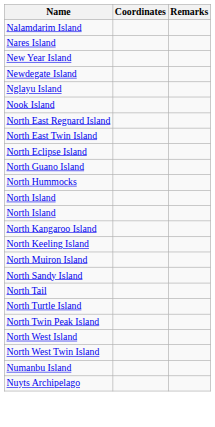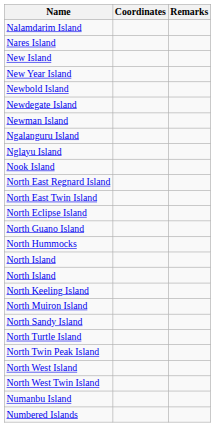+ row: New Island
+ row: Newbold Island
+ row: Newman Island
+ row: Ngalanguru Island
- row: North Kangaroo Island
- row: North Tail
+ row: Numbered Islands
- row: Nuyts Archipelago
